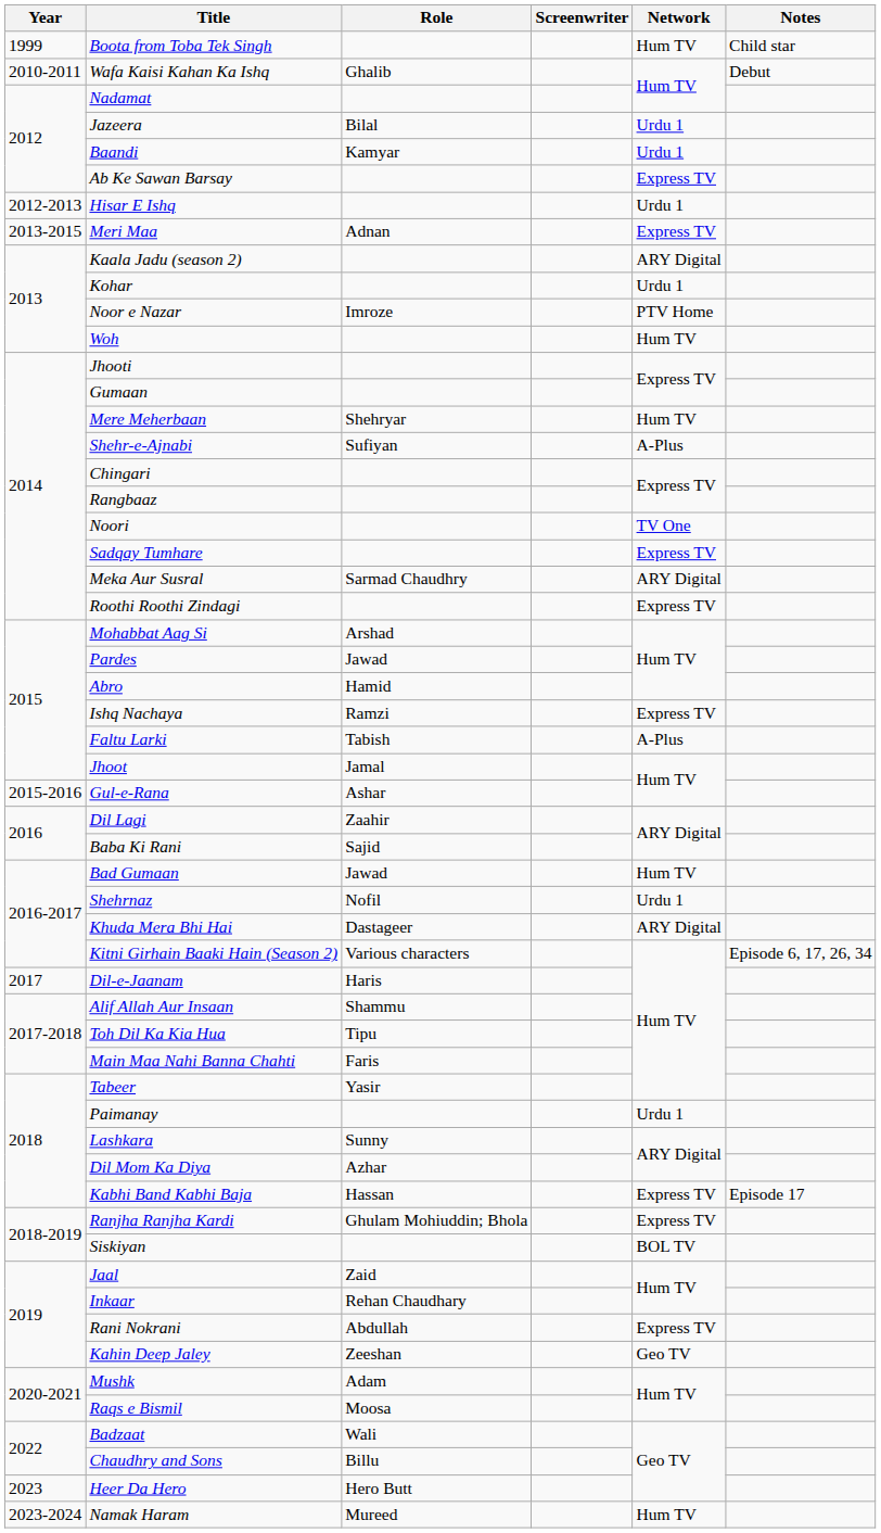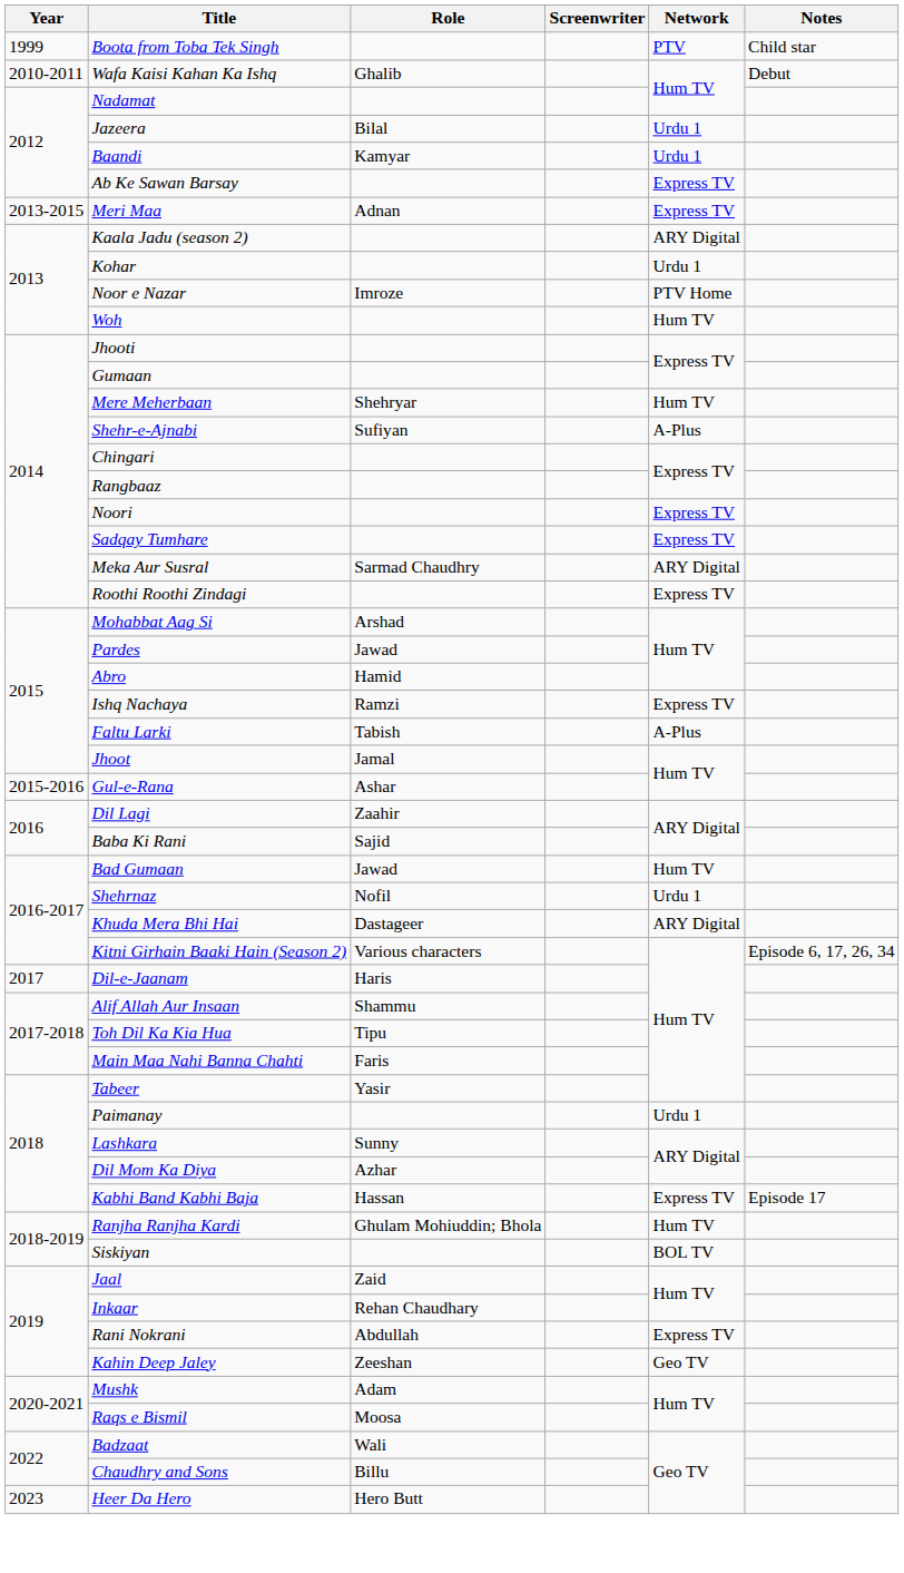Boota from Toba Tek Singh | Network: Hum TV -> PTV
- row: 2012-2013 | Hisar E Ishq | Urdu 1
Noori | Network: TV One -> Express TV
Ranjha Ranjha Kardi | Network: Express TV -> Hum TV
- row: 2023-2024 | Namak Haram | Mureed | Hum TV
